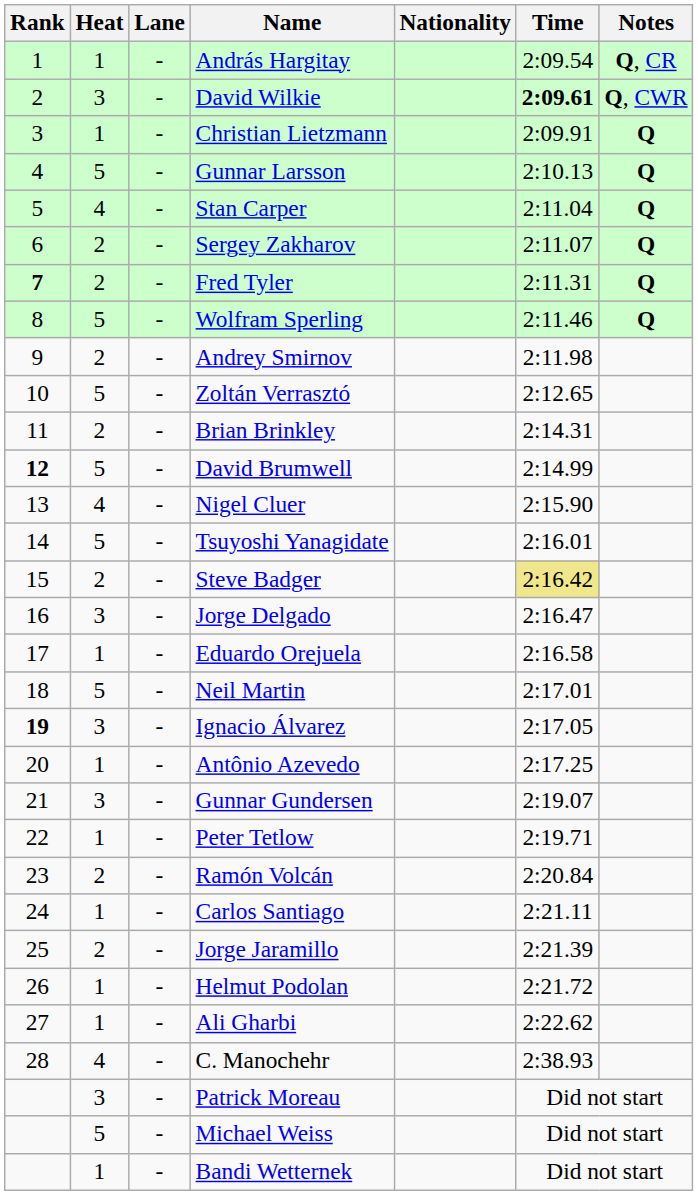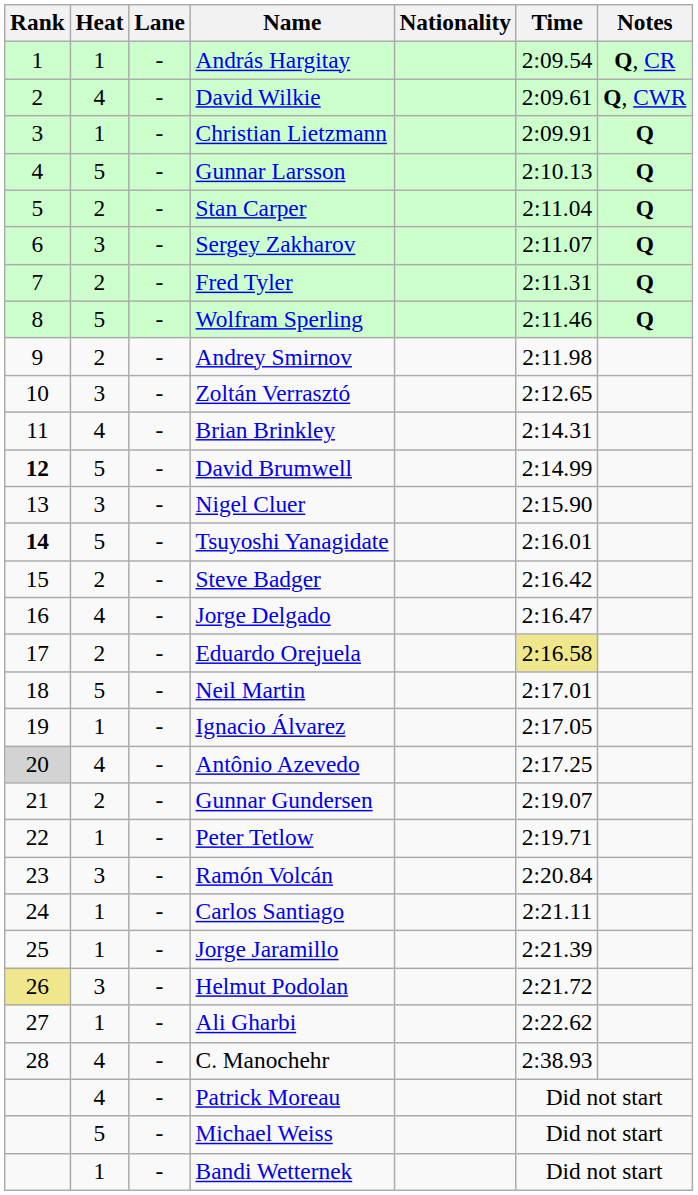David Wilkie | Heat: 3 -> 4
David Wilkie | Time: bold -> normal
Stan Carper | Heat: 4 -> 2
Sergey Zakharov | Heat: 2 -> 3
Fred Tyler | Rank: bold -> normal
Zoltán Verrasztó | Heat: 5 -> 3
Brian Brinkley | Heat: 2 -> 4
Nigel Cluer | Heat: 4 -> 3
Tsuyoshi Yanagidate | Rank: normal -> bold
Steve Badger | Time: khaki background -> no background
Jorge Delgado | Heat: 3 -> 4
Eduardo Orejuela | Heat: 1 -> 2
Eduardo Orejuela | Time: no background -> khaki background
Ignacio Álvarez | Rank: bold -> normal
Ignacio Álvarez | Heat: 3 -> 1
Antônio Azevedo | Rank: no background -> lightgrey background
Antônio Azevedo | Heat: 1 -> 4
Gunnar Gundersen | Heat: 3 -> 2
Ramón Volcán | Heat: 2 -> 3
Jorge Jaramillo | Heat: 2 -> 1
Helmut Podolan | Rank: no background -> khaki background
Helmut Podolan | Heat: 1 -> 3
Patrick Moreau | Heat: 3 -> 4
